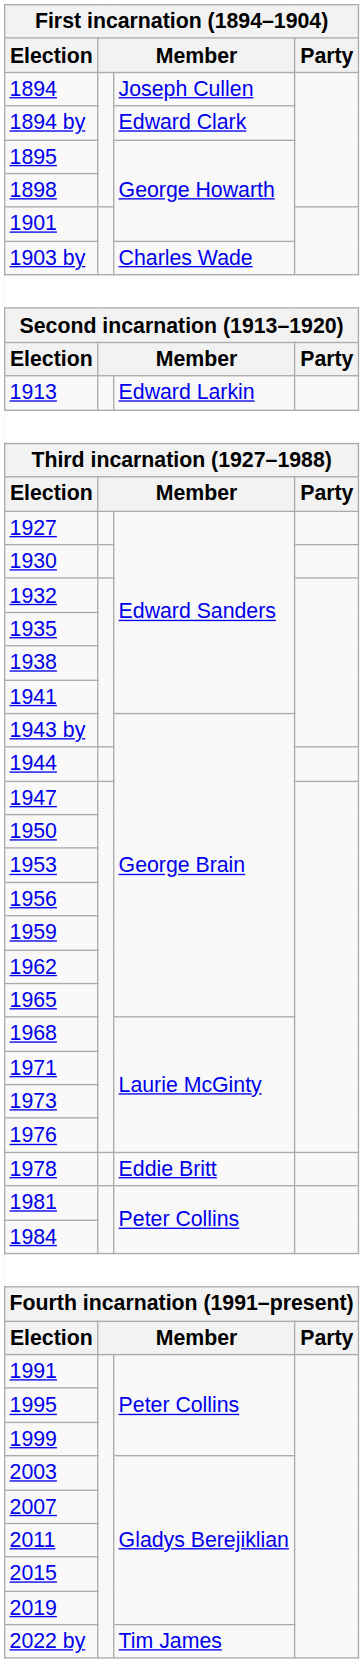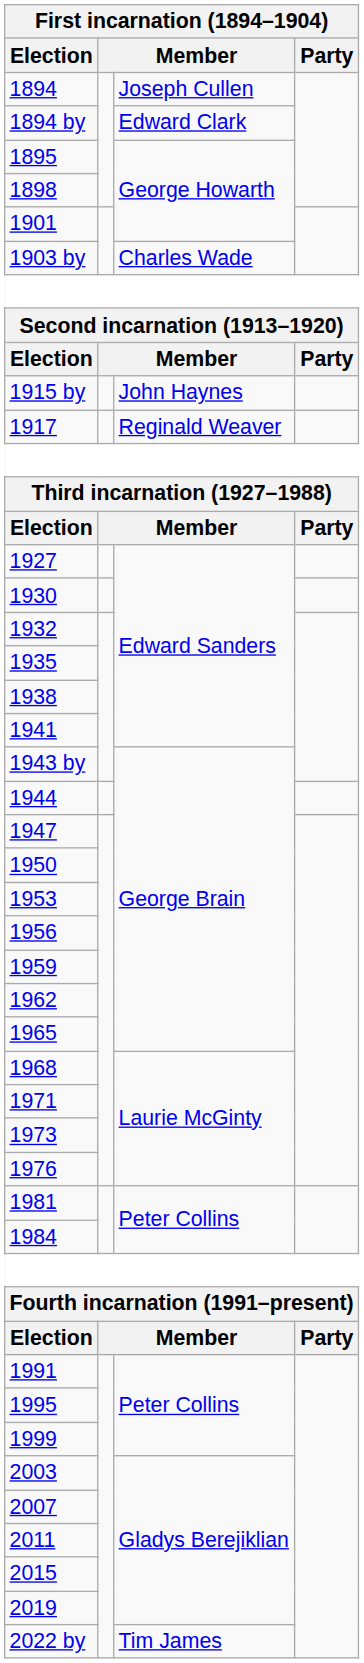- row: 1913 | Edward Larkin
+ row: 1915 by | John Haynes
+ row: 1917 | Reginald Weaver
- row: 1978 | Eddie Britt
